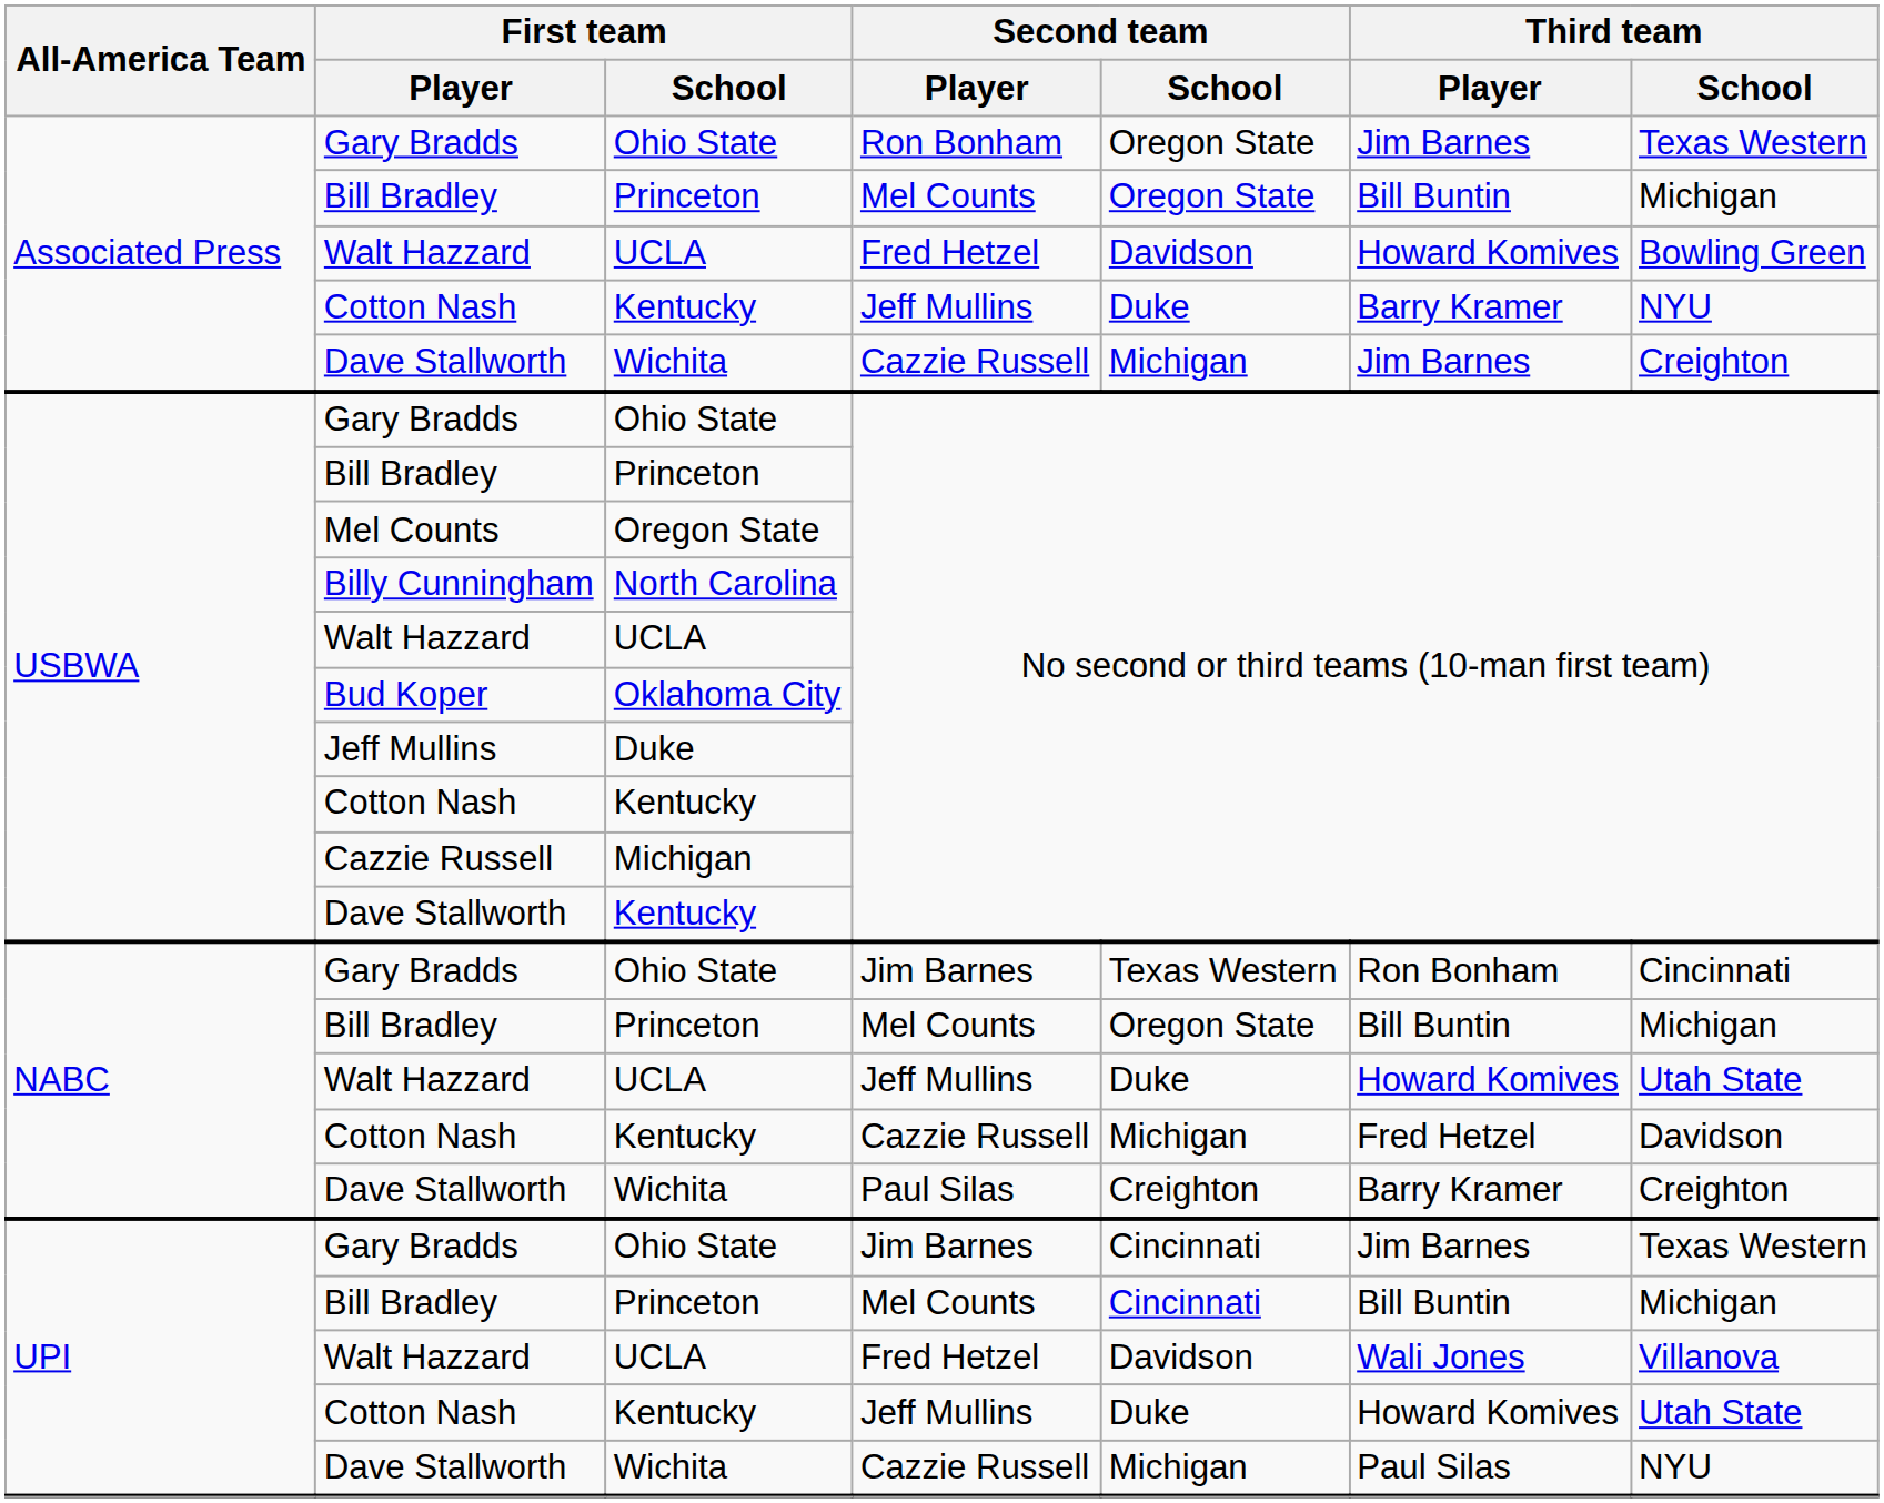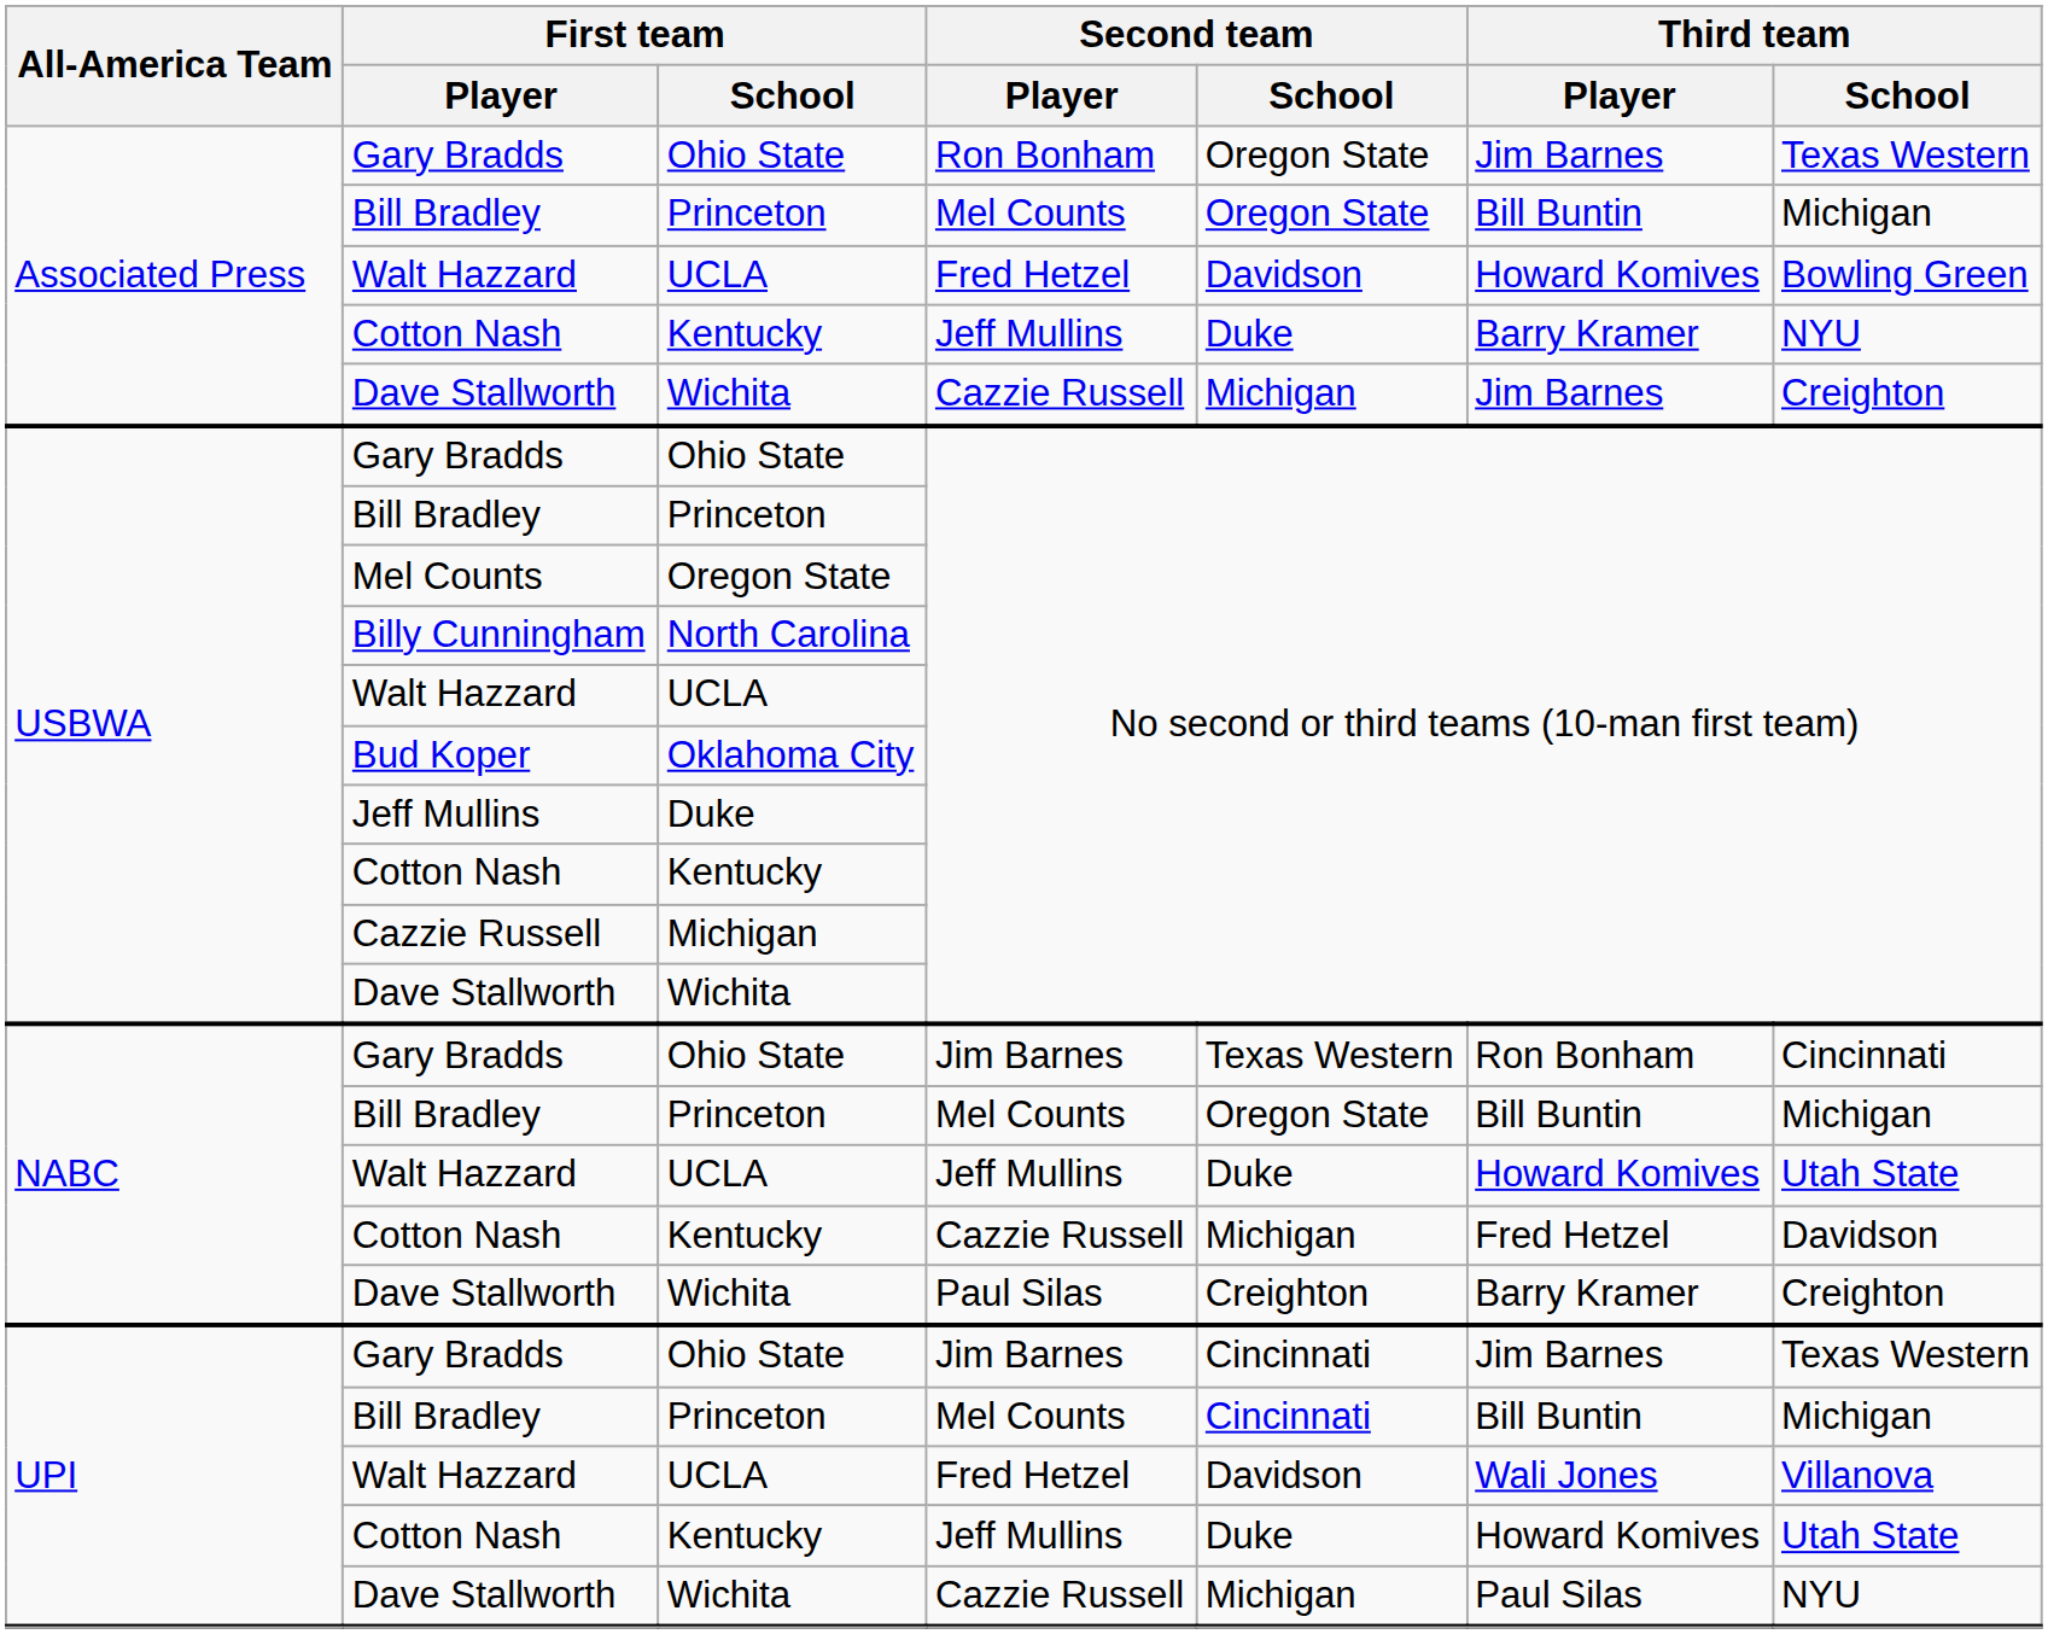USBWA / Dave Stallworth | First team / School: Kentucky -> Wichita
